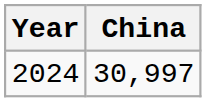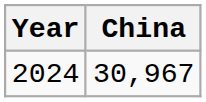2024 | China: 30,997 -> 30,967
